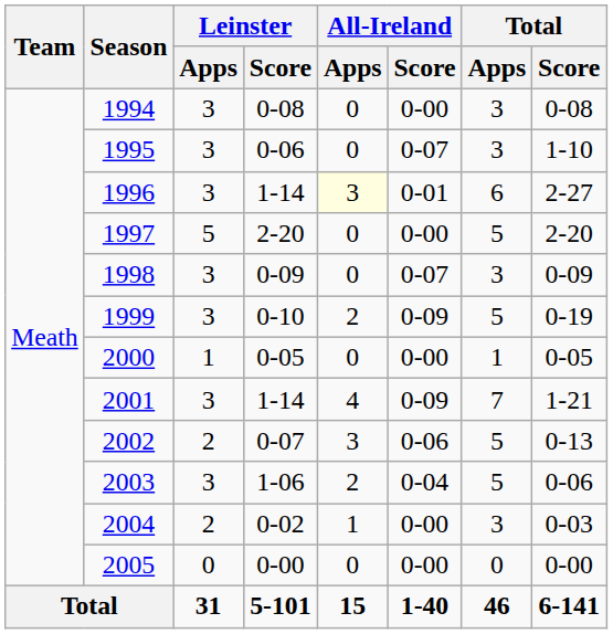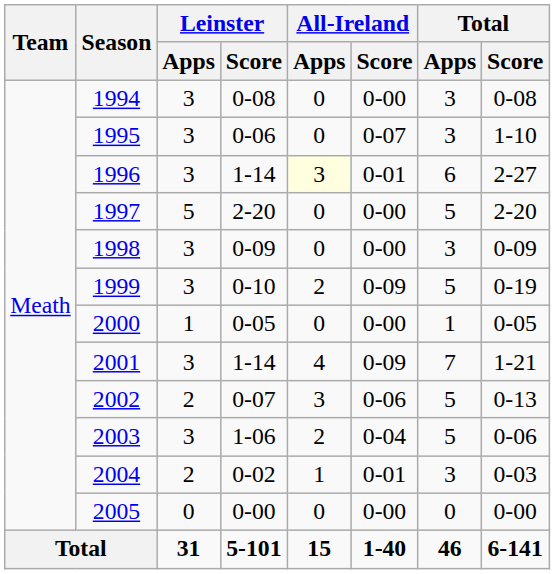1998 | All-Ireland / Score: 0-07 -> 0-00
2004 | All-Ireland / Score: 0-00 -> 0-01
